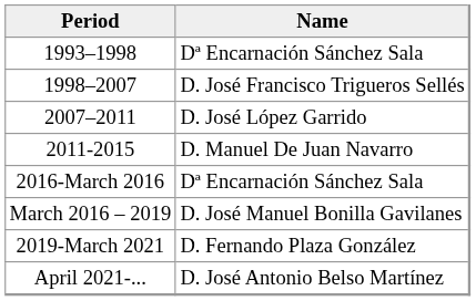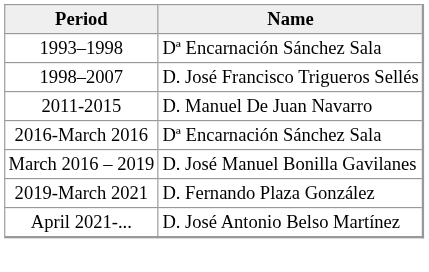- row: 2007–2011 | D. José López Garrido
